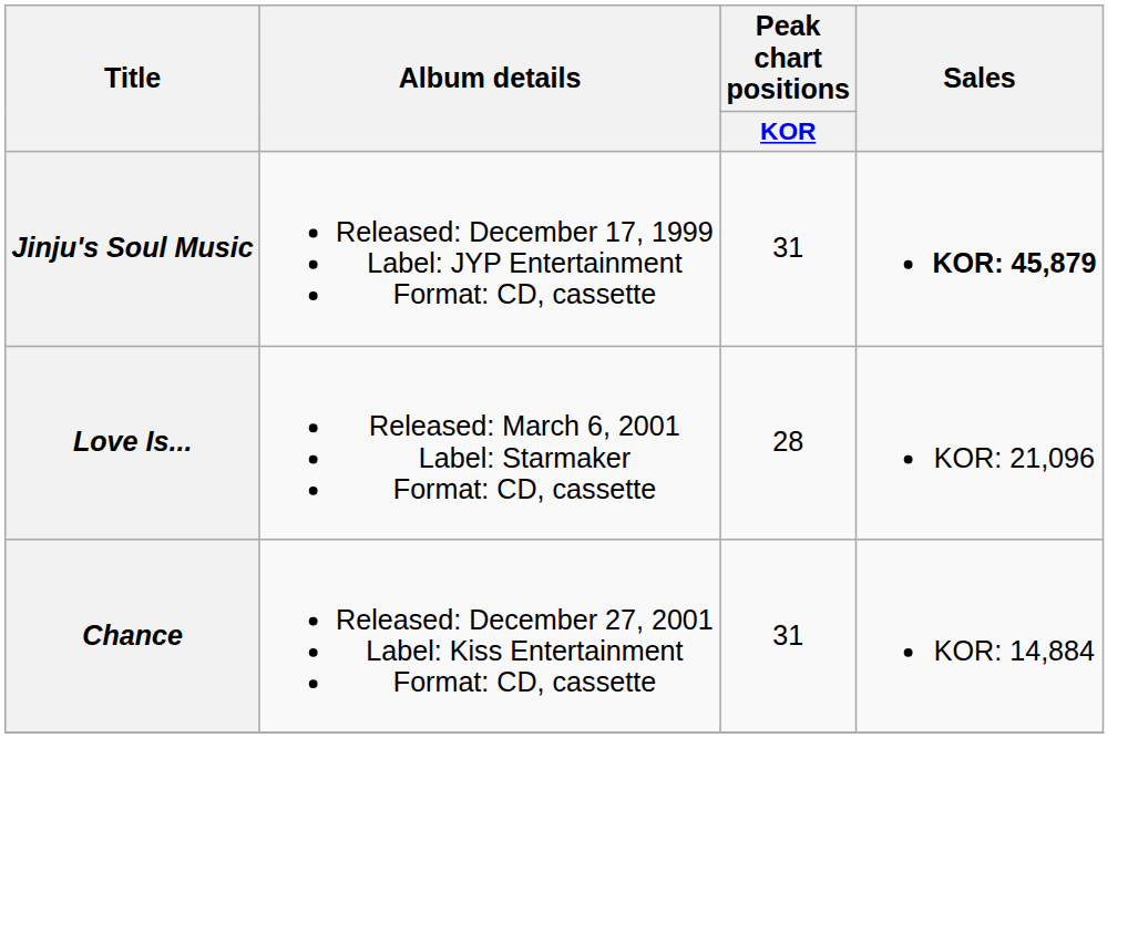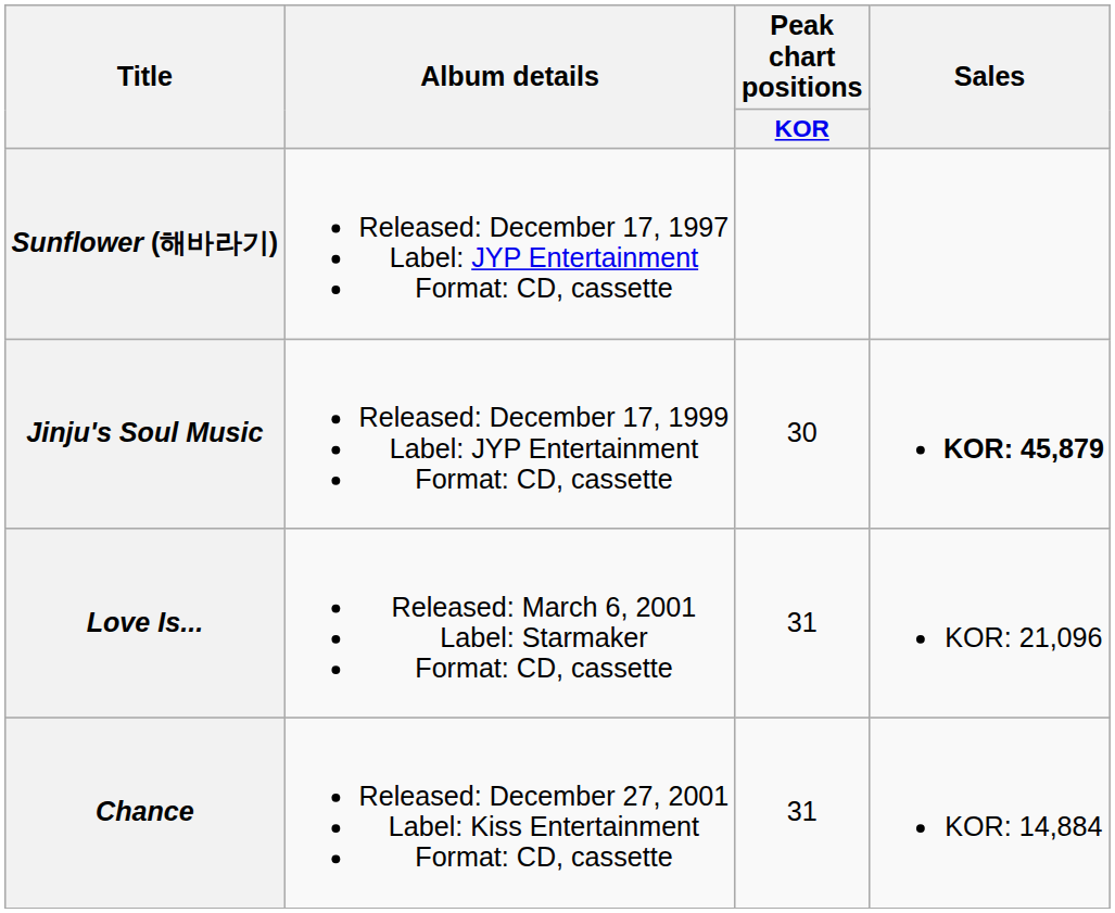+ row: Sunflower (해바라기) | Released: December 17, 1997 Label: JYP Entertainment Format: CD, cassette
Jinju's Soul Music | Peak chart positions / KOR: 31 -> 30
Love Is... | Peak chart positions / KOR: 28 -> 31
